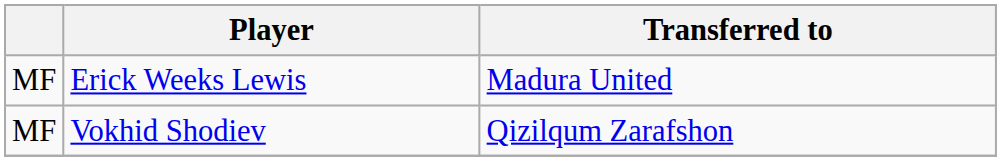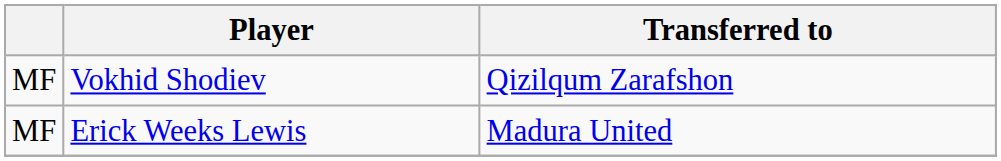rows swapped: Erick Weeks Lewis <-> Vokhid Shodiev
